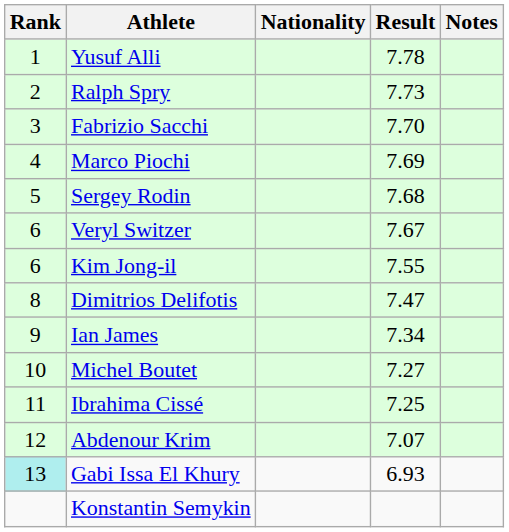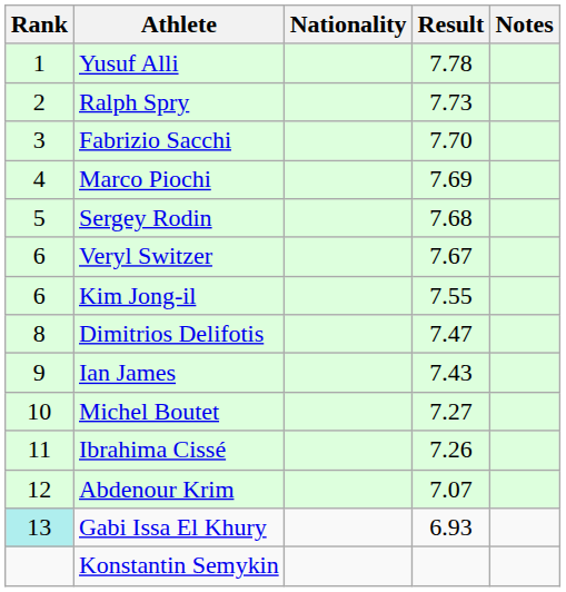Ian James | Result: 7.34 -> 7.43
Ibrahima Cissé | Result: 7.25 -> 7.26
